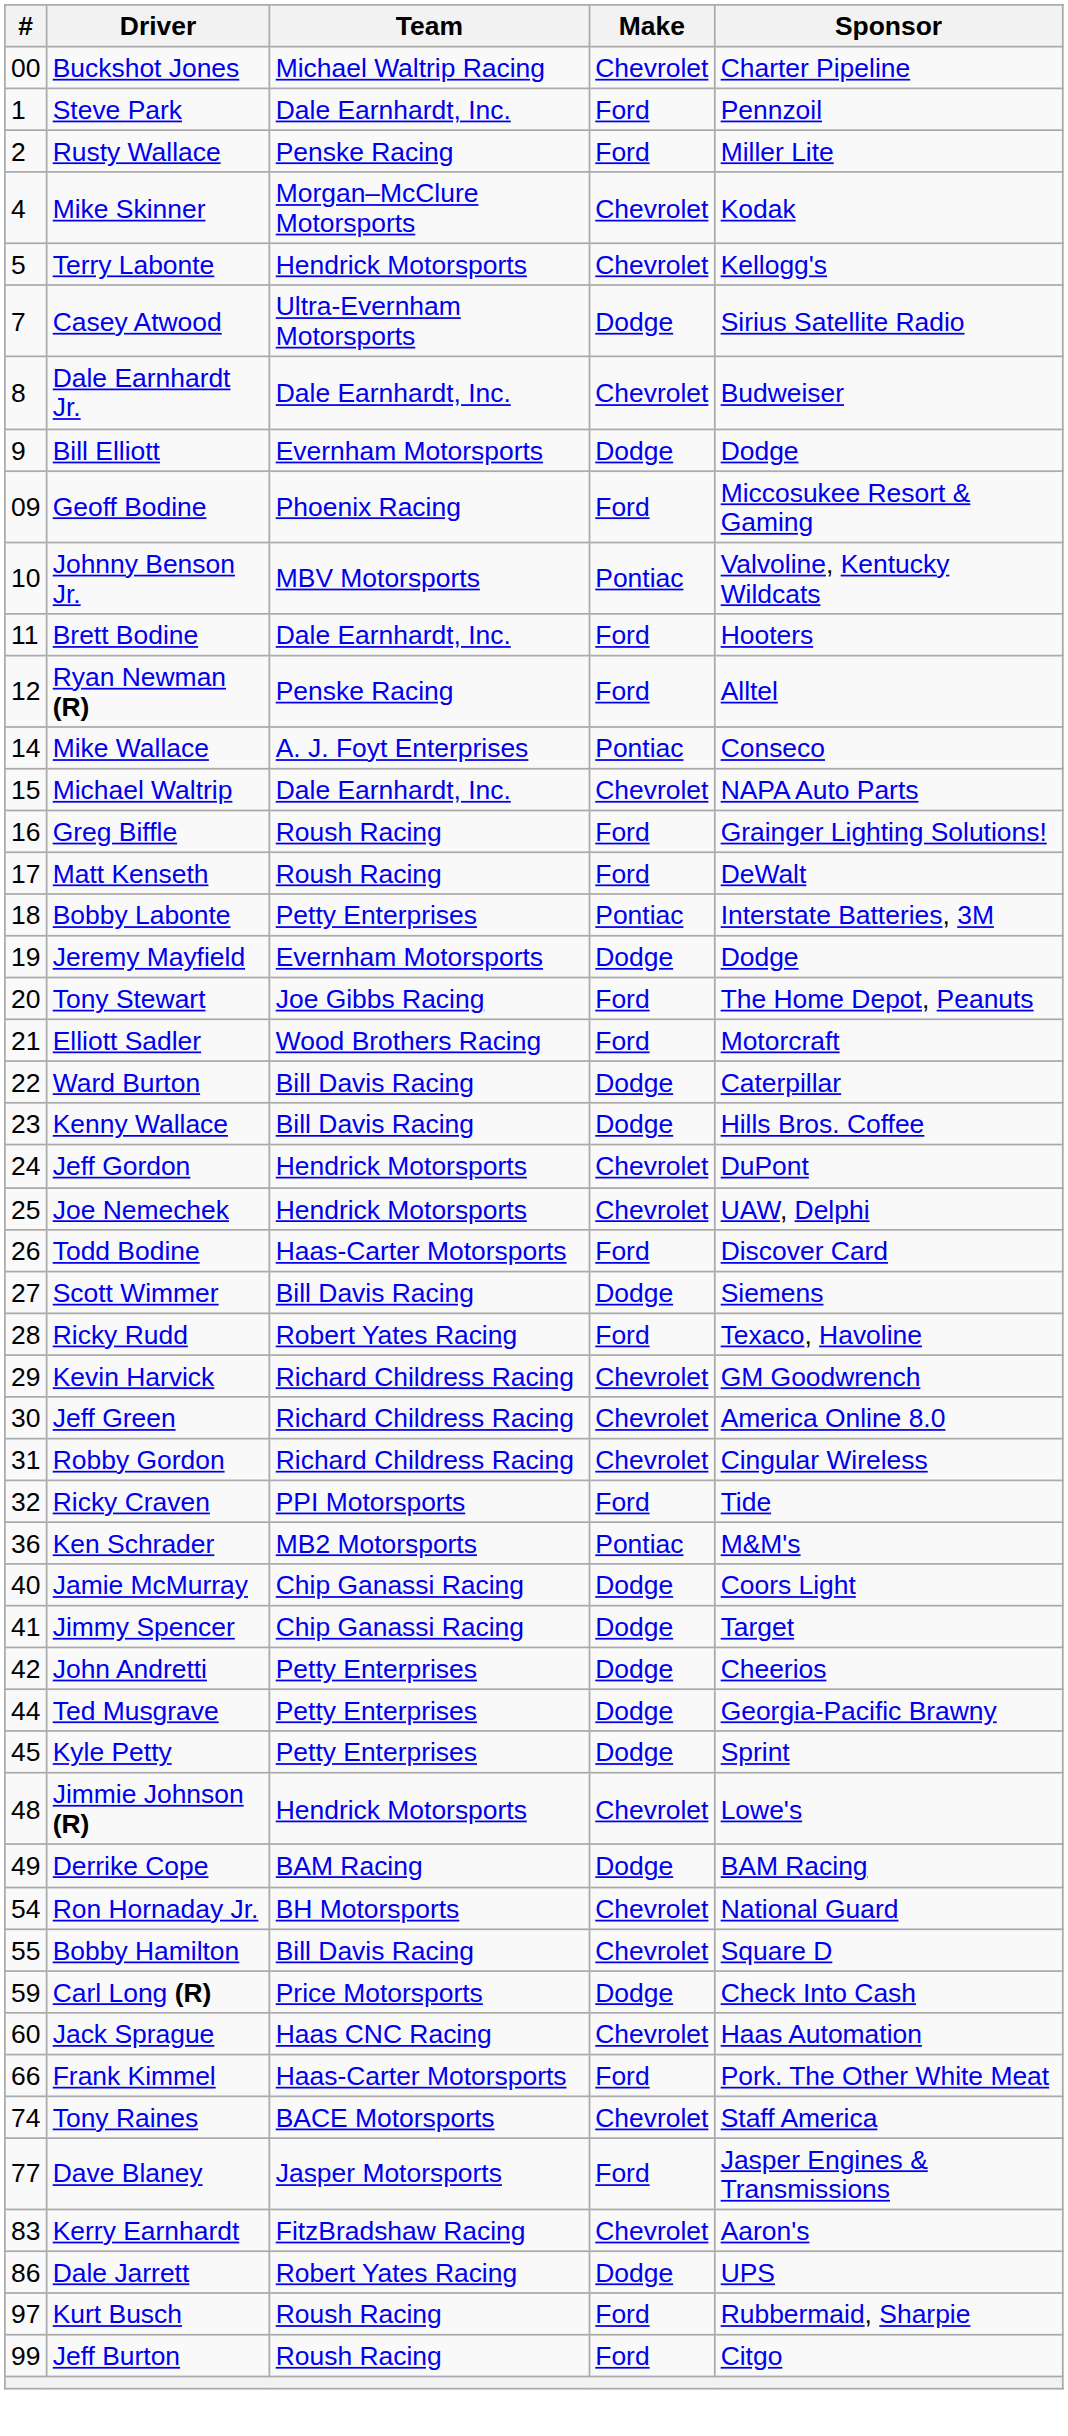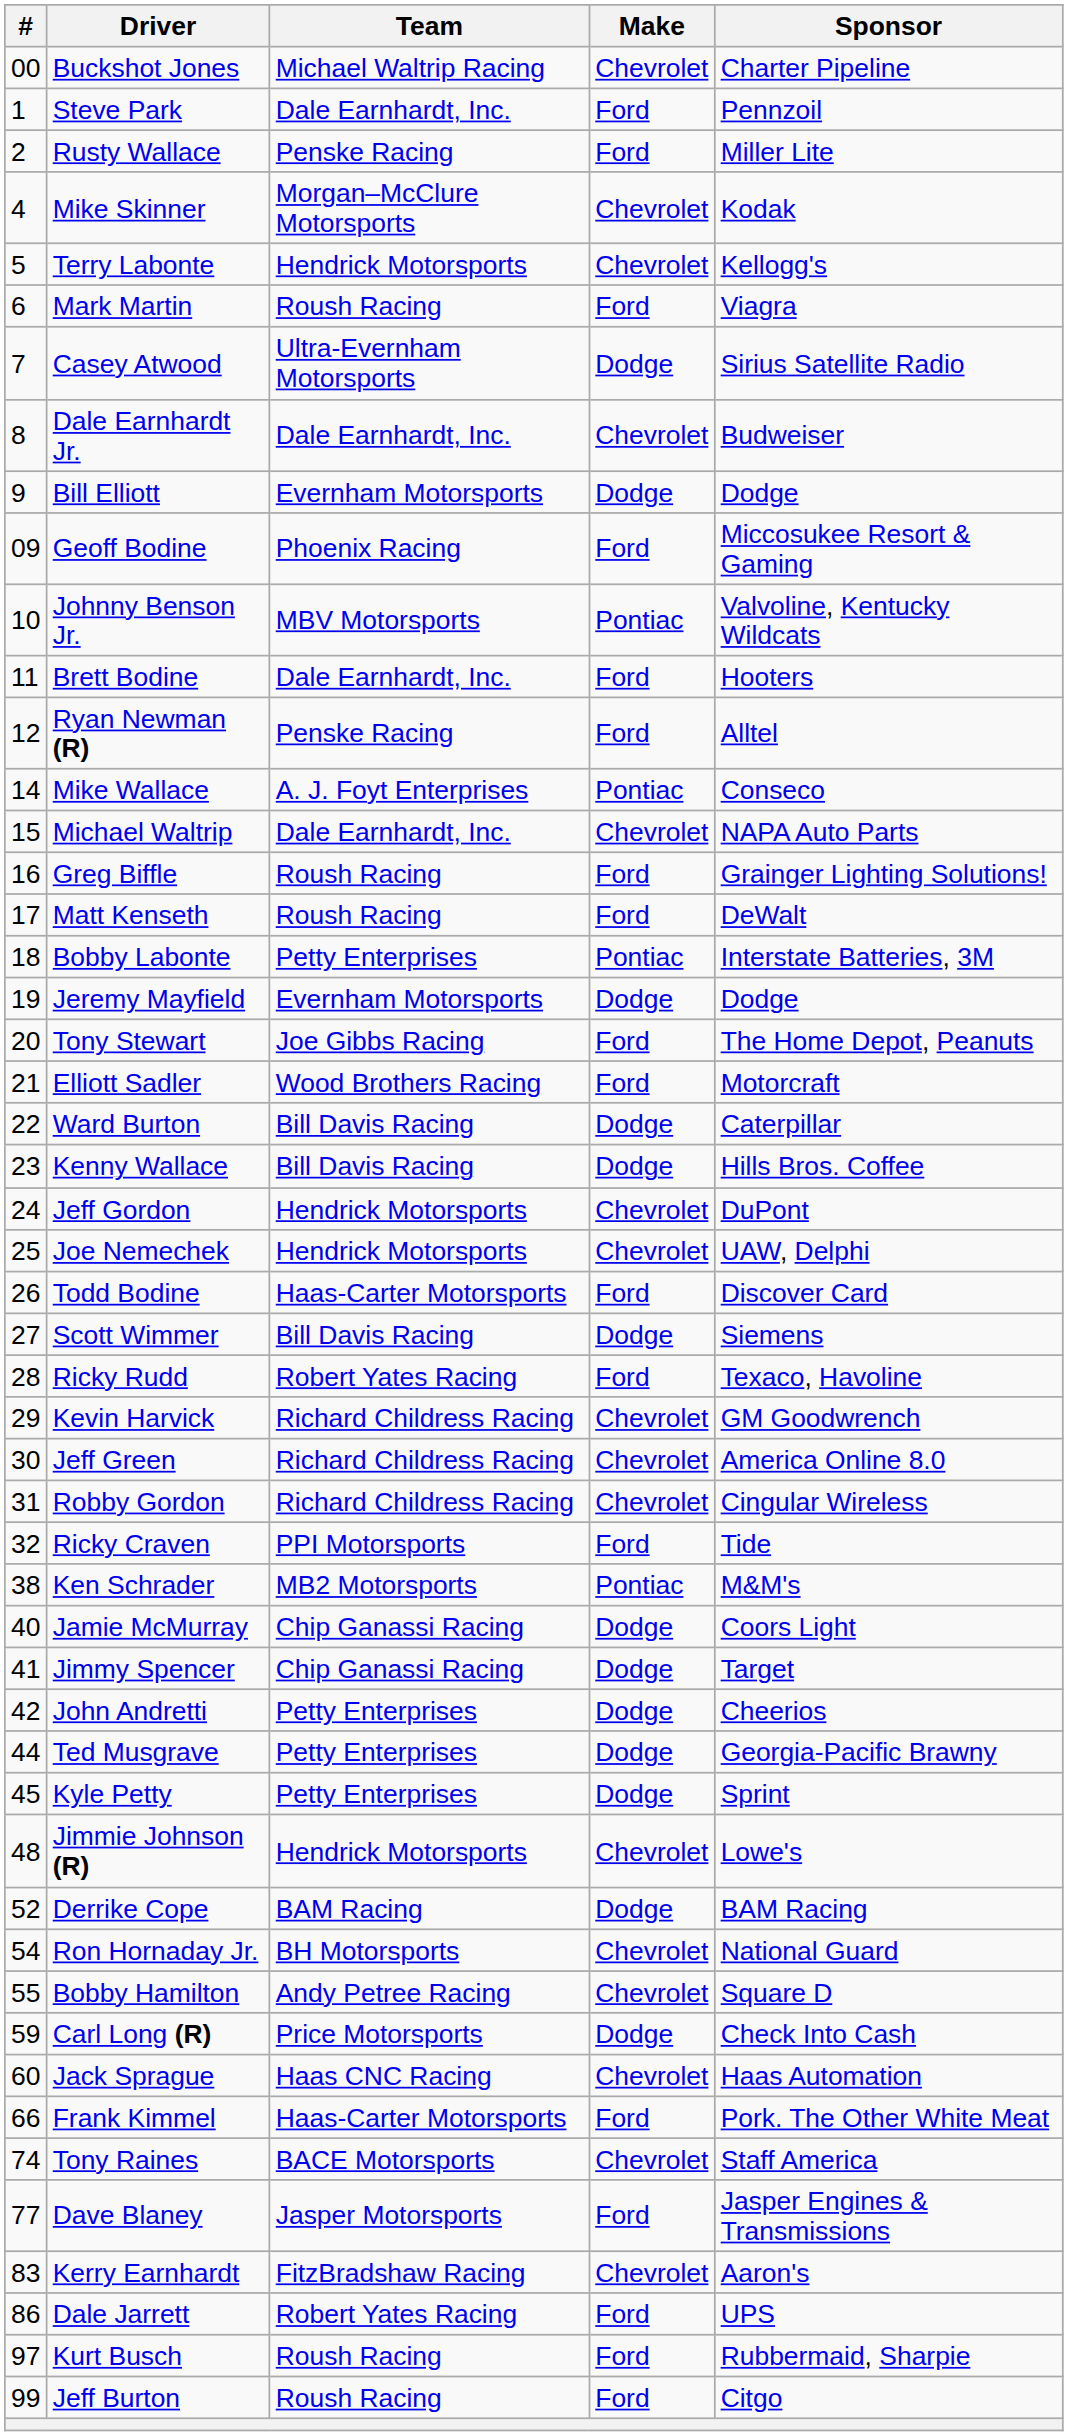+ row: 6 | Mark Martin | Roush Racing | Ford | Viagra
Ken Schrader | #: 36 -> 38
Derrike Cope | #: 49 -> 52
Bobby Hamilton | Team: Bill Davis Racing -> Andy Petree Racing
Dale Jarrett | Make: Dodge -> Ford
